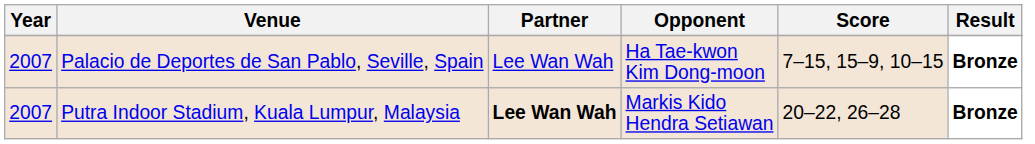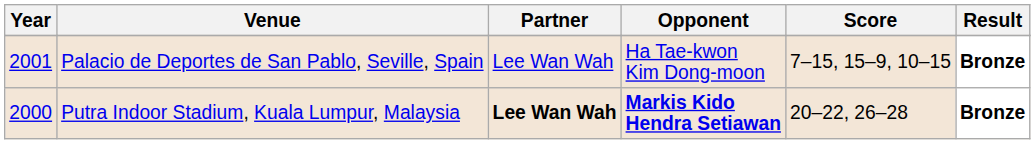Palacio de Deportes de San Pablo, Seville, Spain | Year: 2007 -> 2001
Putra Indoor Stadium, Kuala Lumpur, Malaysia | Year: 2007 -> 2000
Putra Indoor Stadium, Kuala Lumpur, Malaysia | Opponent: normal -> bold
